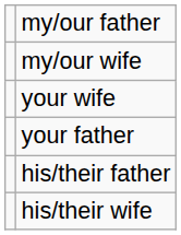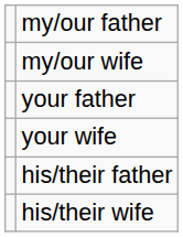rows swapped: your father <-> your wife
